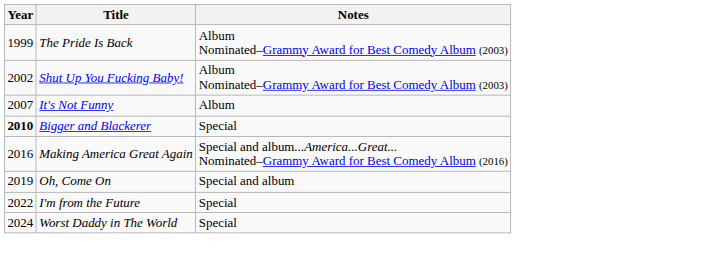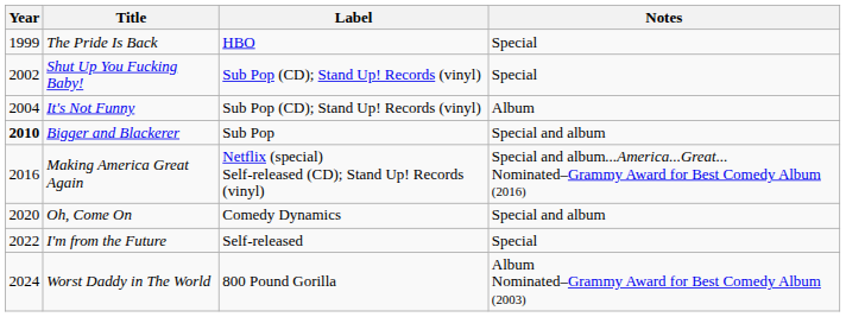+ column: Label | HBO | Sub Pop (CD); Stand Up! Records (vinyl) | Sub Pop (CD); Stand Up! Records (vinyl) | Sub Pop | Netflix (special) Self-released (CD); Stand Up! Records (vinyl) | Comedy Dynamics | Self-released | 800 Pound Gorilla
The Pride Is Back | Notes: Album Nominated–Grammy Award for Best Comedy Album (2003) -> Special
Shut Up You Fucking Baby! | Notes: Album Nominated–Grammy Award for Best Comedy Album (2003) -> Special
It's Not Funny | Year: 2007 -> 2004
Bigger and Blackerer | Notes: Special -> Special and album
Oh, Come On | Year: 2019 -> 2020
Worst Daddy in The World | Notes: Special -> Album Nominated–Grammy Award for Best Comedy Album (2003)
